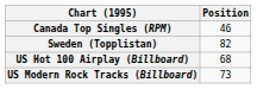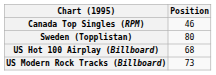Sweden (Topplistan) | Position: 82 -> 80
